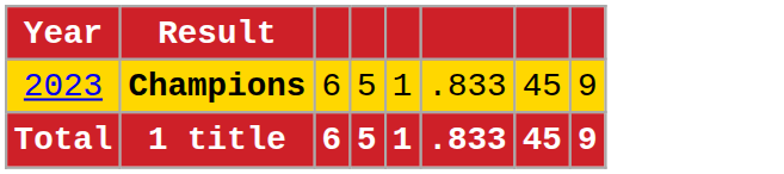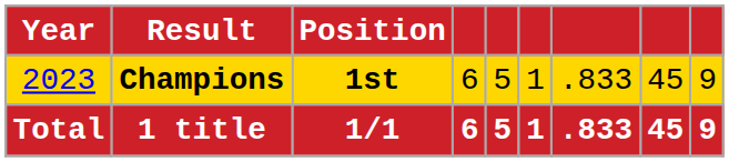+ column: Position | 1st | 1/1
